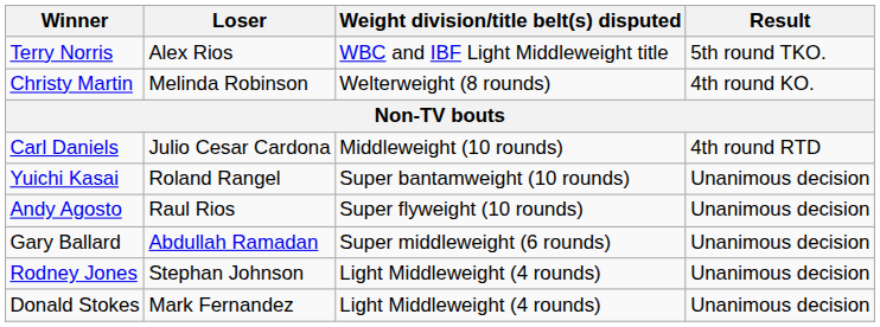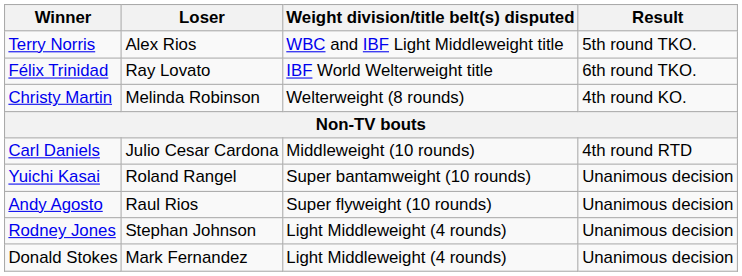+ row: Félix Trinidad | Ray Lovato | IBF World Welterweight title | 6th round TKO.
- row: Gary Ballard | Abdullah Ramadan | Super middleweight (6 rounds) | Unanimous decision
